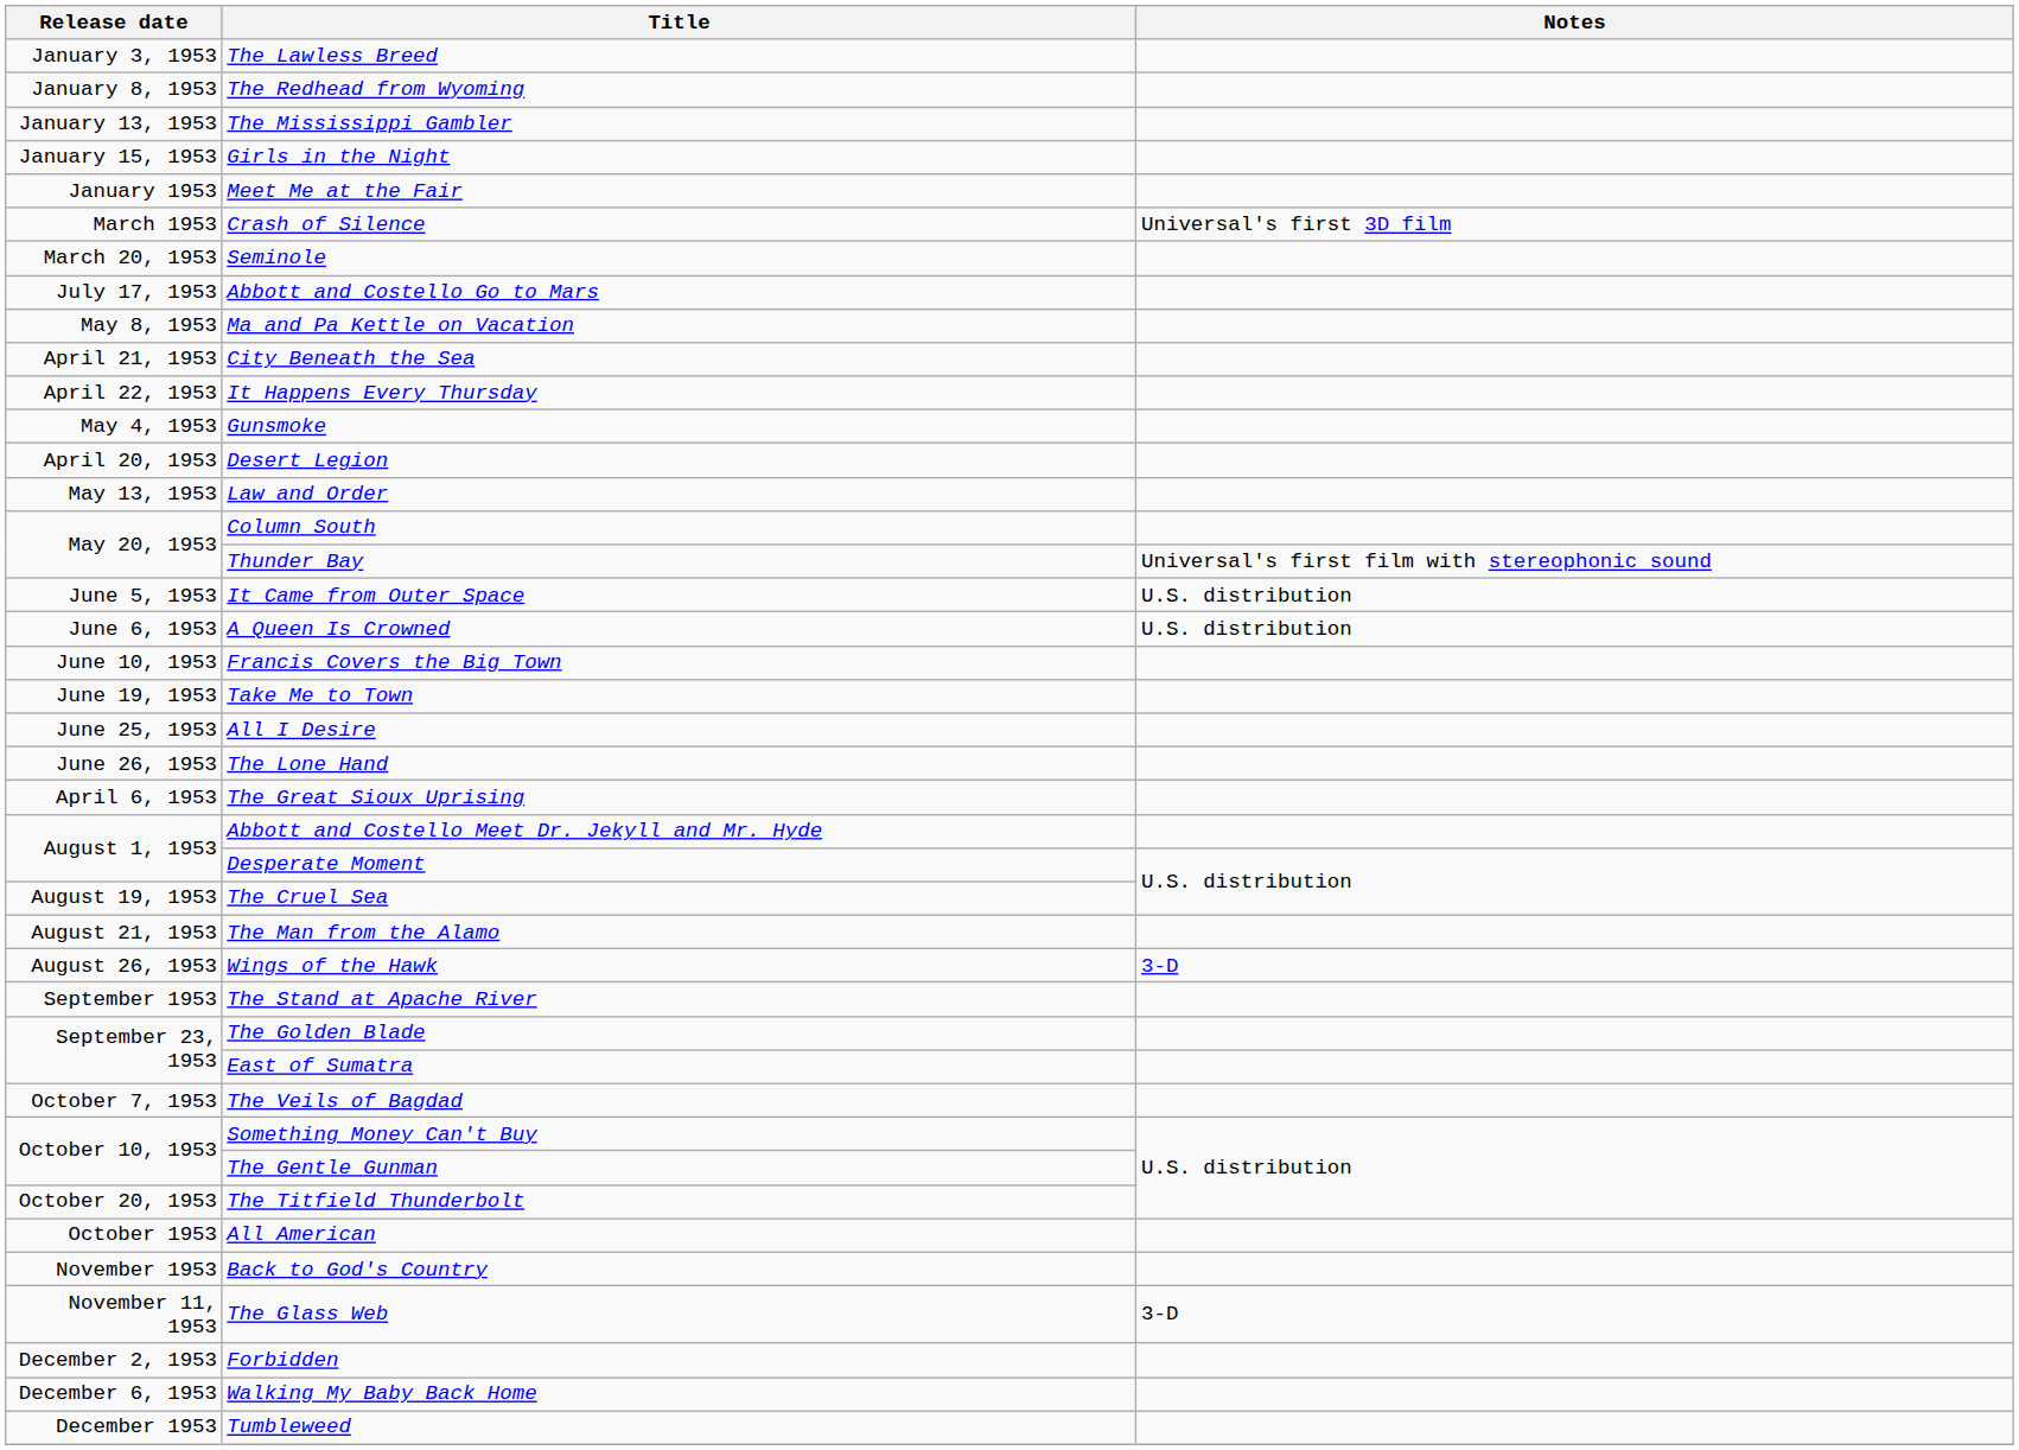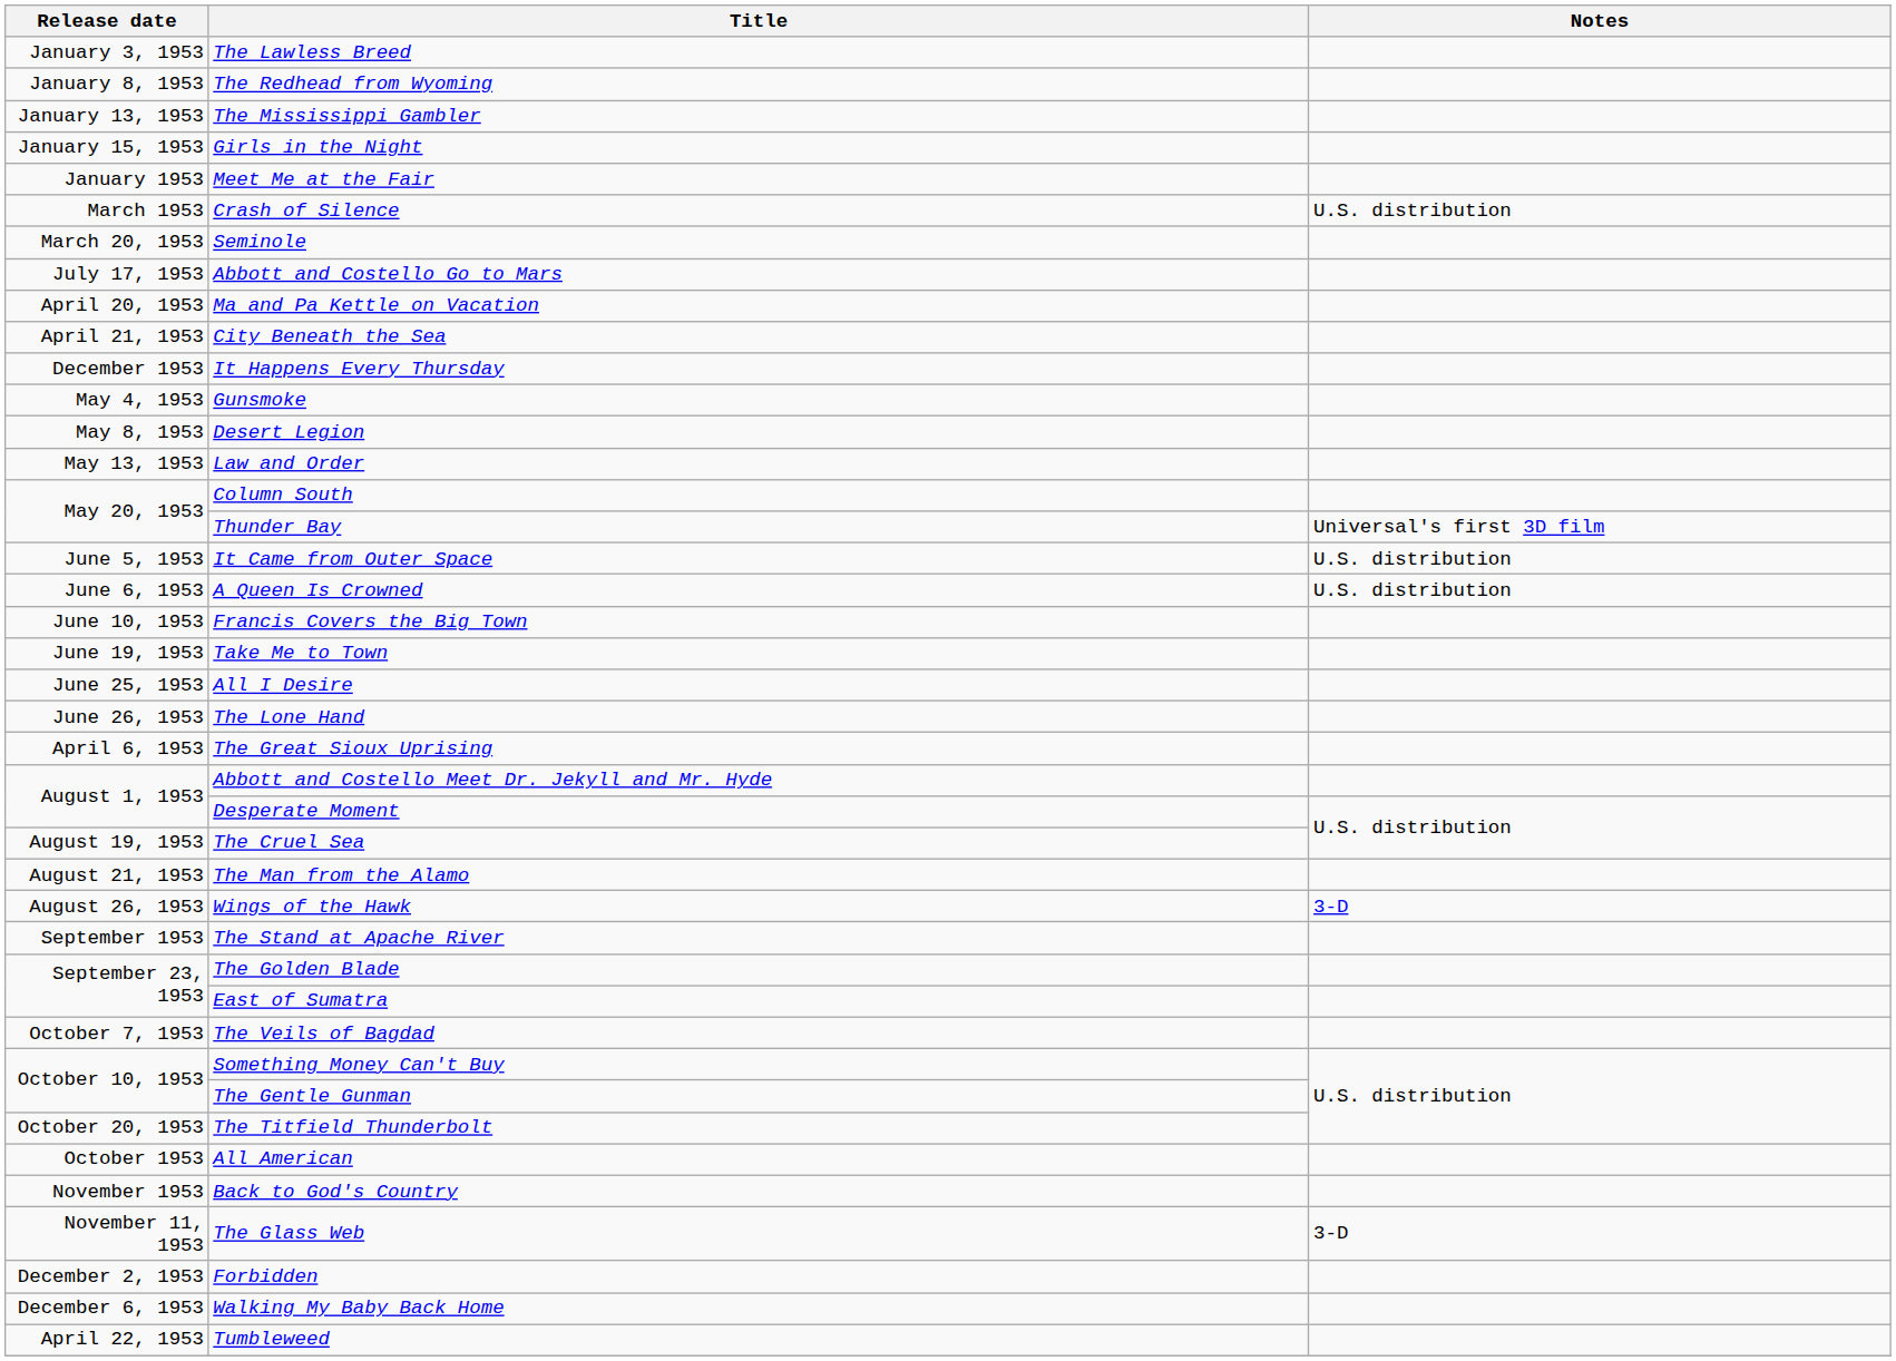Crash of Silence | Notes: Universal's first 3D film -> U.S. distribution
Ma and Pa Kettle on Vacation | Release date: May 8, 1953 -> April 20, 1953
It Happens Every Thursday | Release date: April 22, 1953 -> December 1953
Desert Legion | Release date: April 20, 1953 -> May 8, 1953
Thunder Bay | Notes: Universal's first film with stereophonic sound -> Universal's first 3D film
Tumbleweed | Release date: December 1953 -> April 22, 1953
